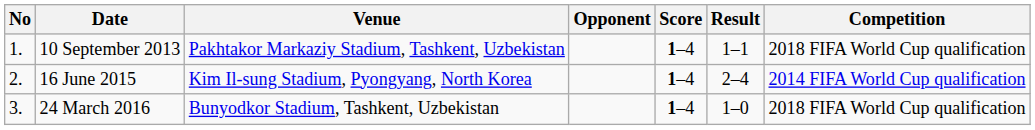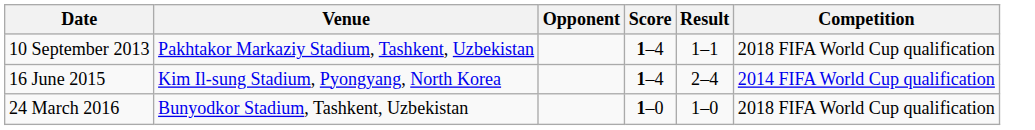- column: No | 1. | 2. | 3.
24 March 2016 | Score: 1–4 -> 1–0
